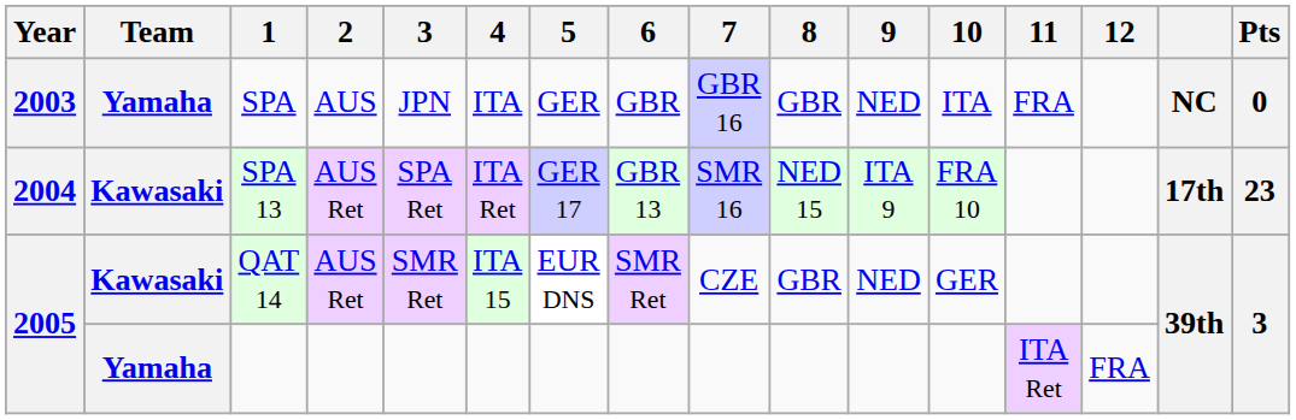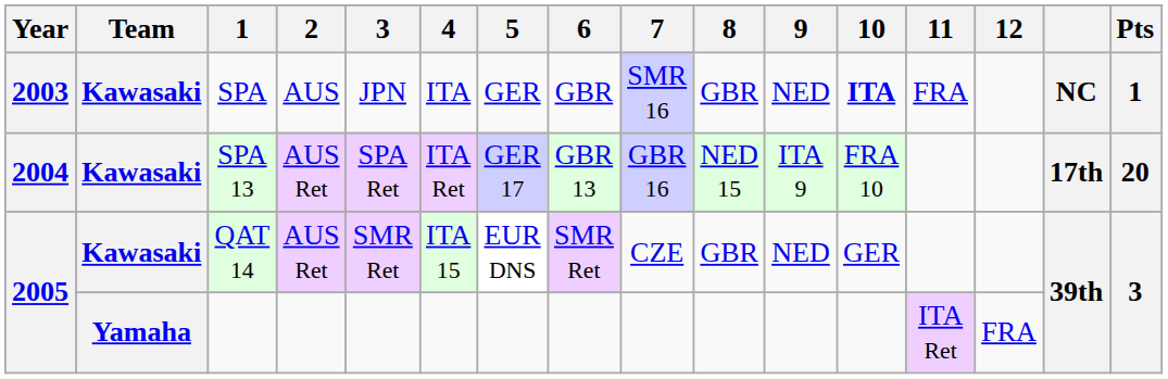SPA | Team: Yamaha -> Kawasaki
SPA | 7: GBR 16 -> SMR 16
SPA | 10: normal -> bold
SPA | Pts: 0 -> 1
SPA 13 | 7: SMR 16 -> GBR 16
SPA 13 | Pts: 23 -> 20
